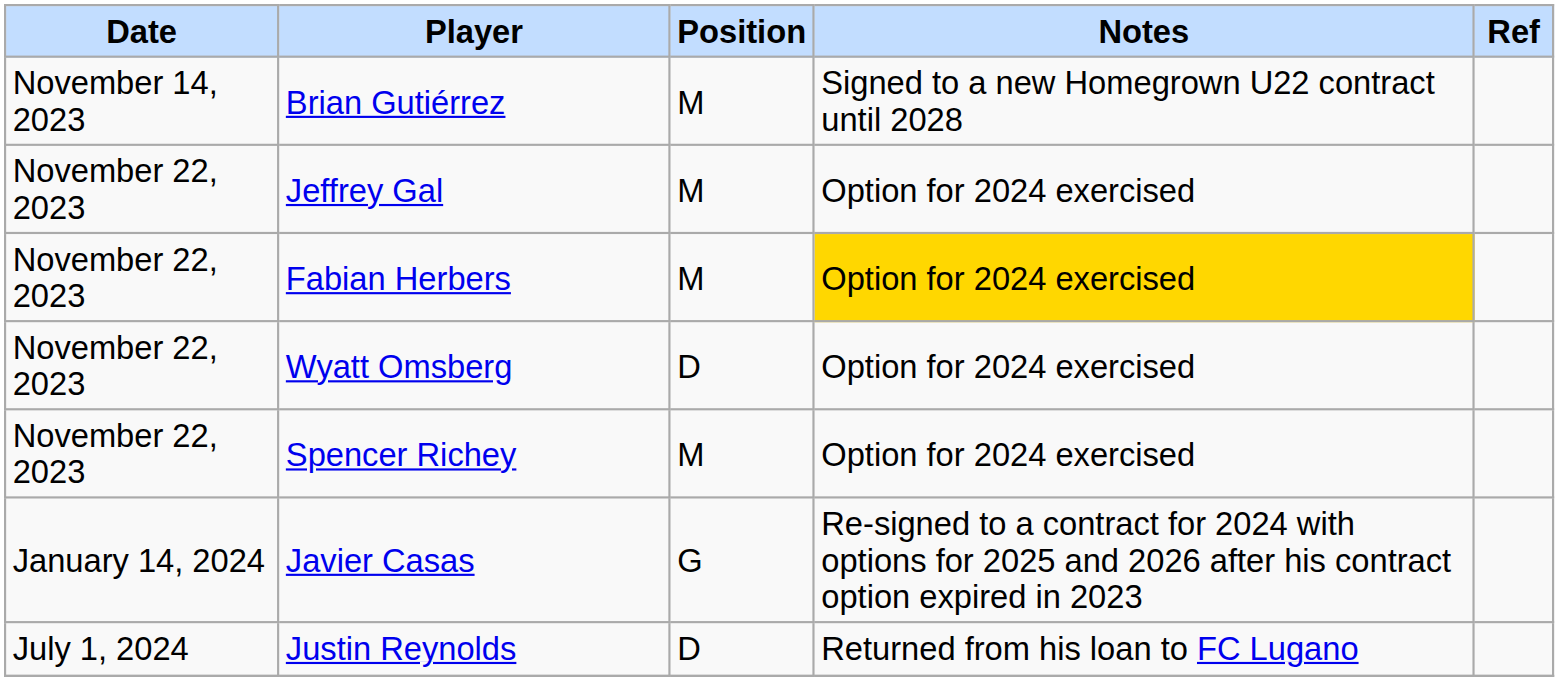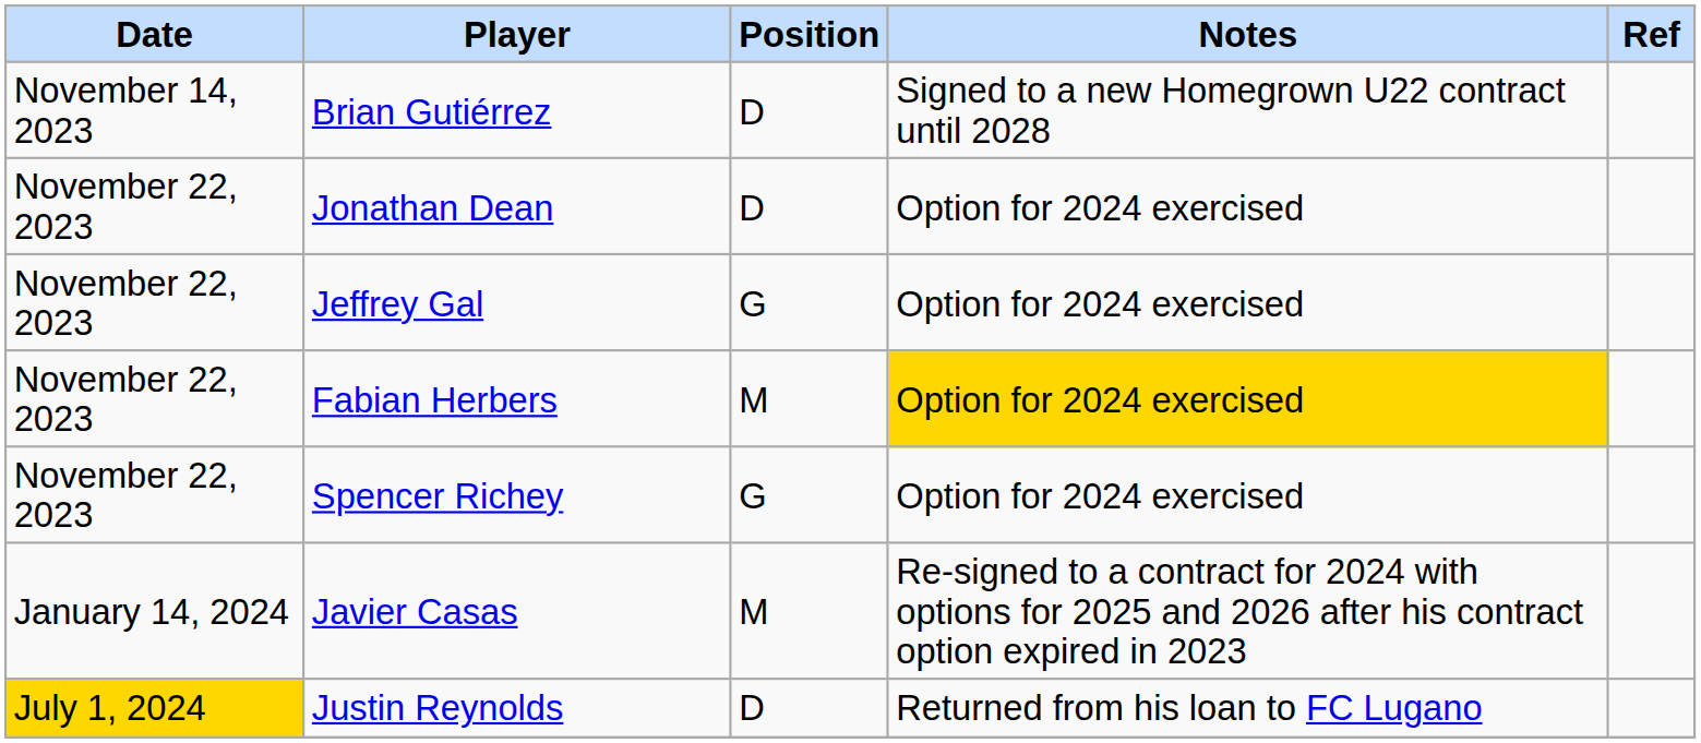Brian Gutiérrez | Position: M -> D
+ row: November 22, 2023 | Jonathan Dean | D | Option for 2024 exercised
Jeffrey Gal | Position: M -> G
- row: November 22, 2023 | Wyatt Omsberg | D | Option for 2024 exercised
Spencer Richey | Position: M -> G
Javier Casas | Position: G -> M
Justin Reynolds | Date: no background -> gold background
